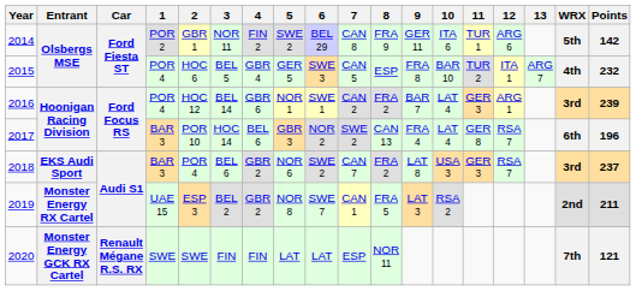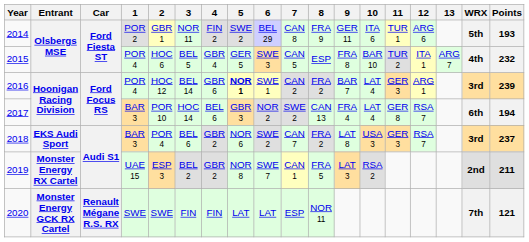2014 | Points: 142 -> 193
2016 | 5: normal -> bold
2017 | Points: 196 -> 194
